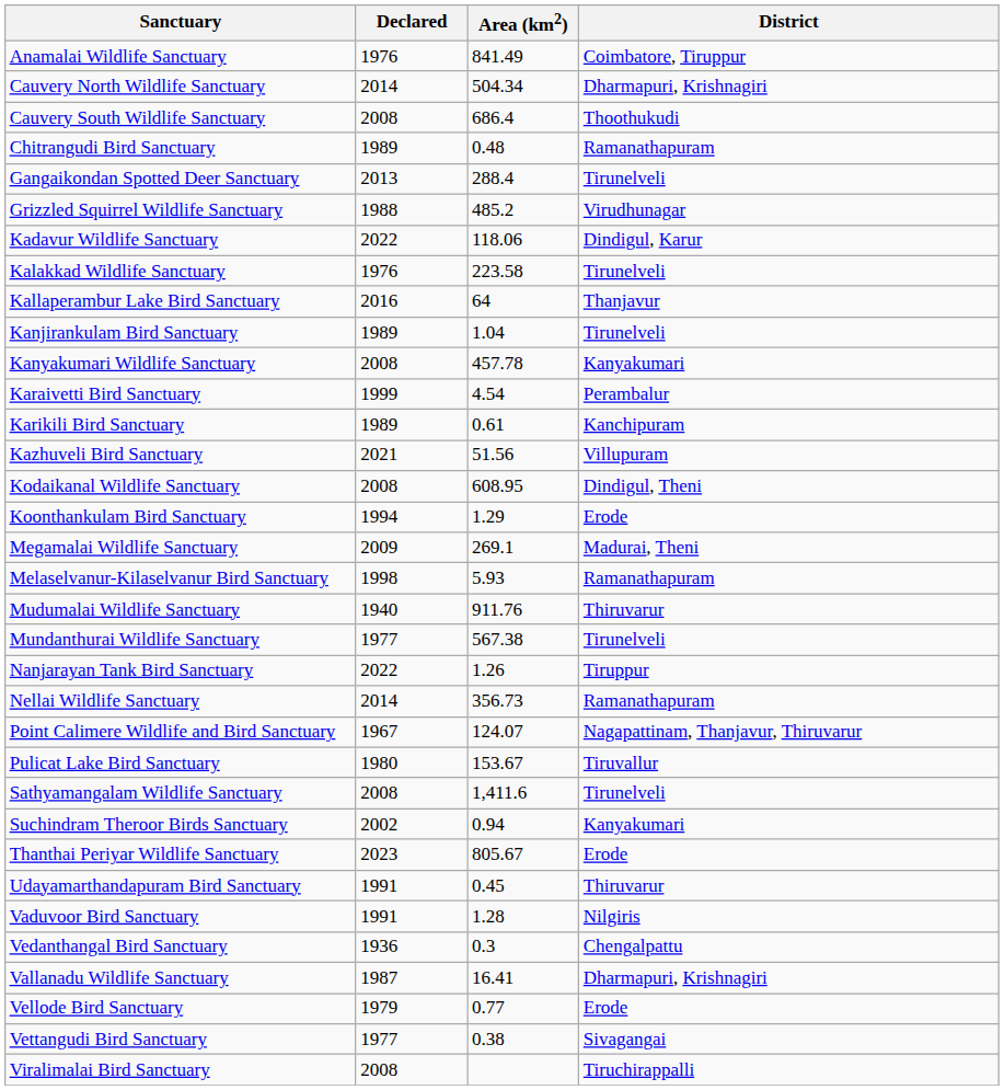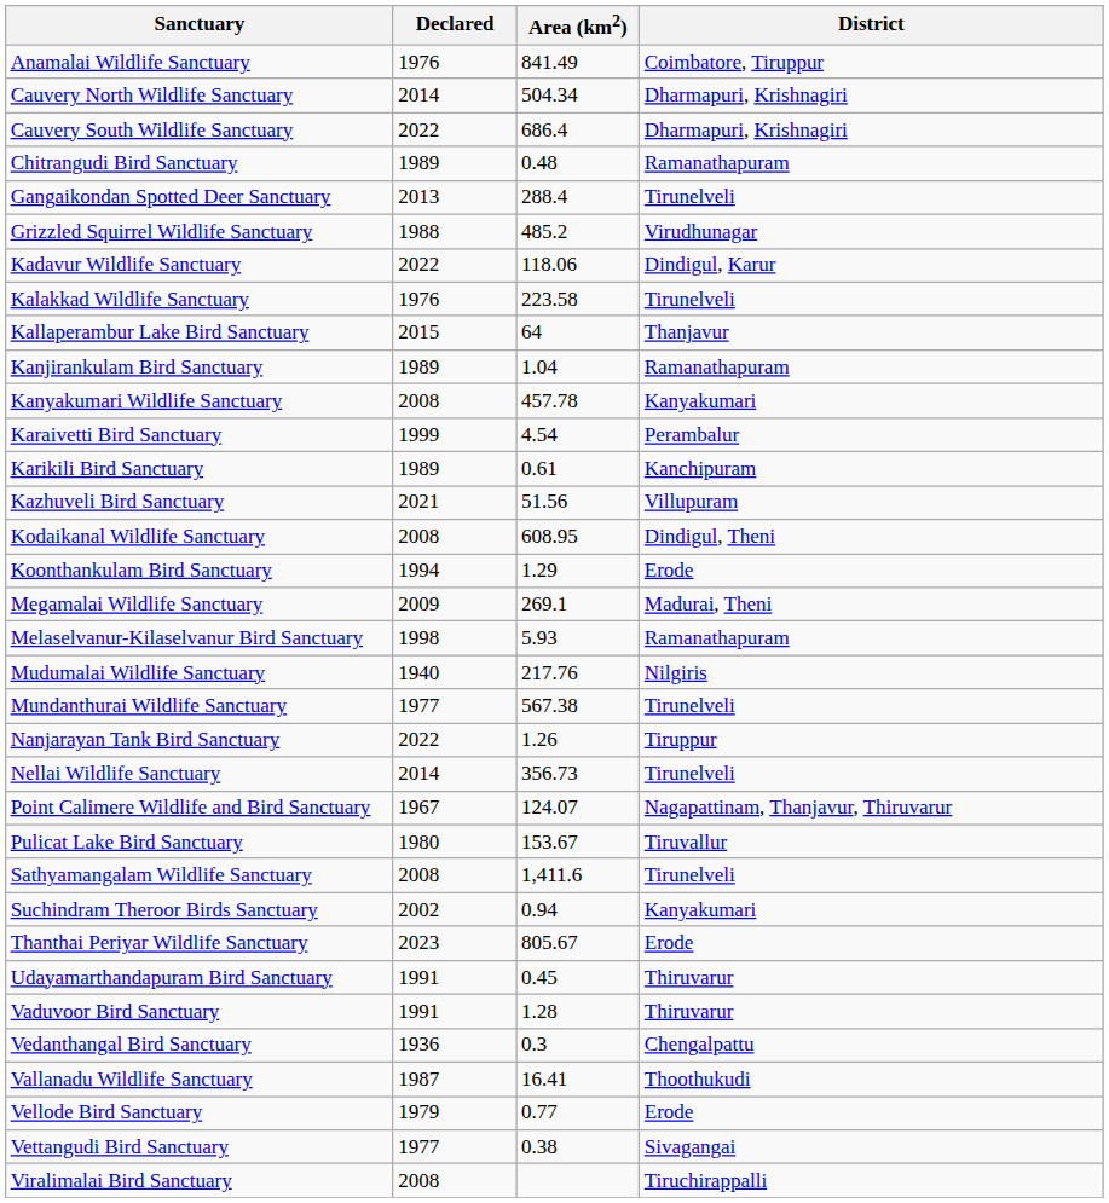Cauvery South Wildlife Sanctuary | Declared: 2008 -> 2022
Cauvery South Wildlife Sanctuary | District: Thoothukudi -> Dharmapuri, Krishnagiri
Kallaperambur Lake Bird Sanctuary | Declared: 2016 -> 2015
Kanjirankulam Bird Sanctuary | District: Tirunelveli -> Ramanathapuram
Mudumalai Wildlife Sanctuary | Area (km2): 911.76 -> 217.76
Mudumalai Wildlife Sanctuary | District: Thiruvarur -> Nilgiris
Nellai Wildlife Sanctuary | District: Ramanathapuram -> Tirunelveli
Vaduvoor Bird Sanctuary | District: Nilgiris -> Thiruvarur
Vallanadu Wildlife Sanctuary | District: Dharmapuri, Krishnagiri -> Thoothukudi
